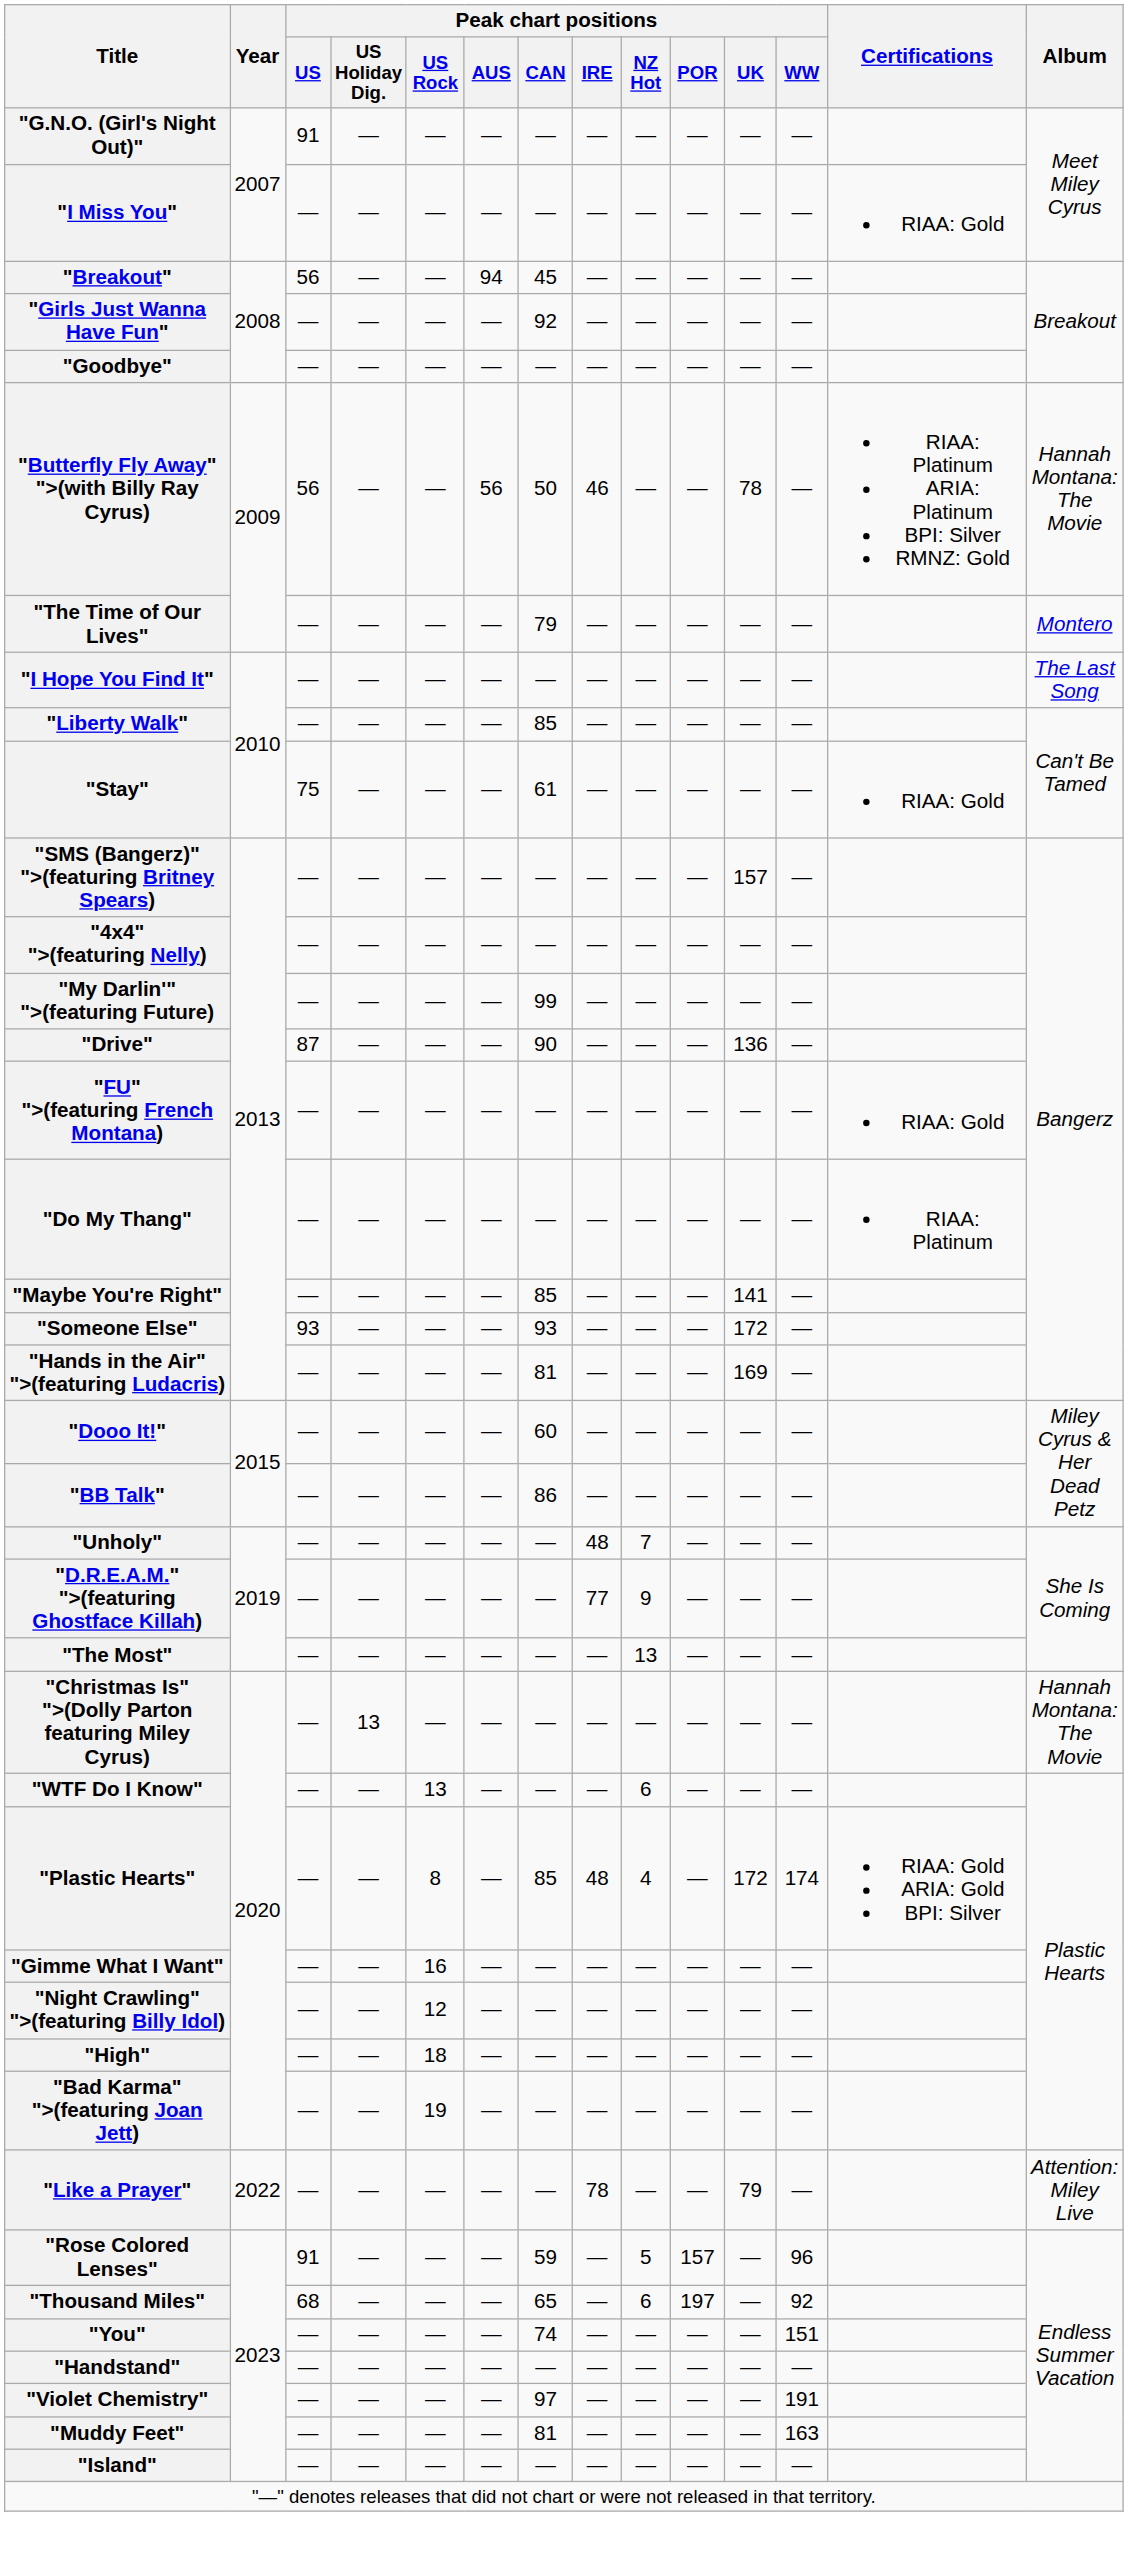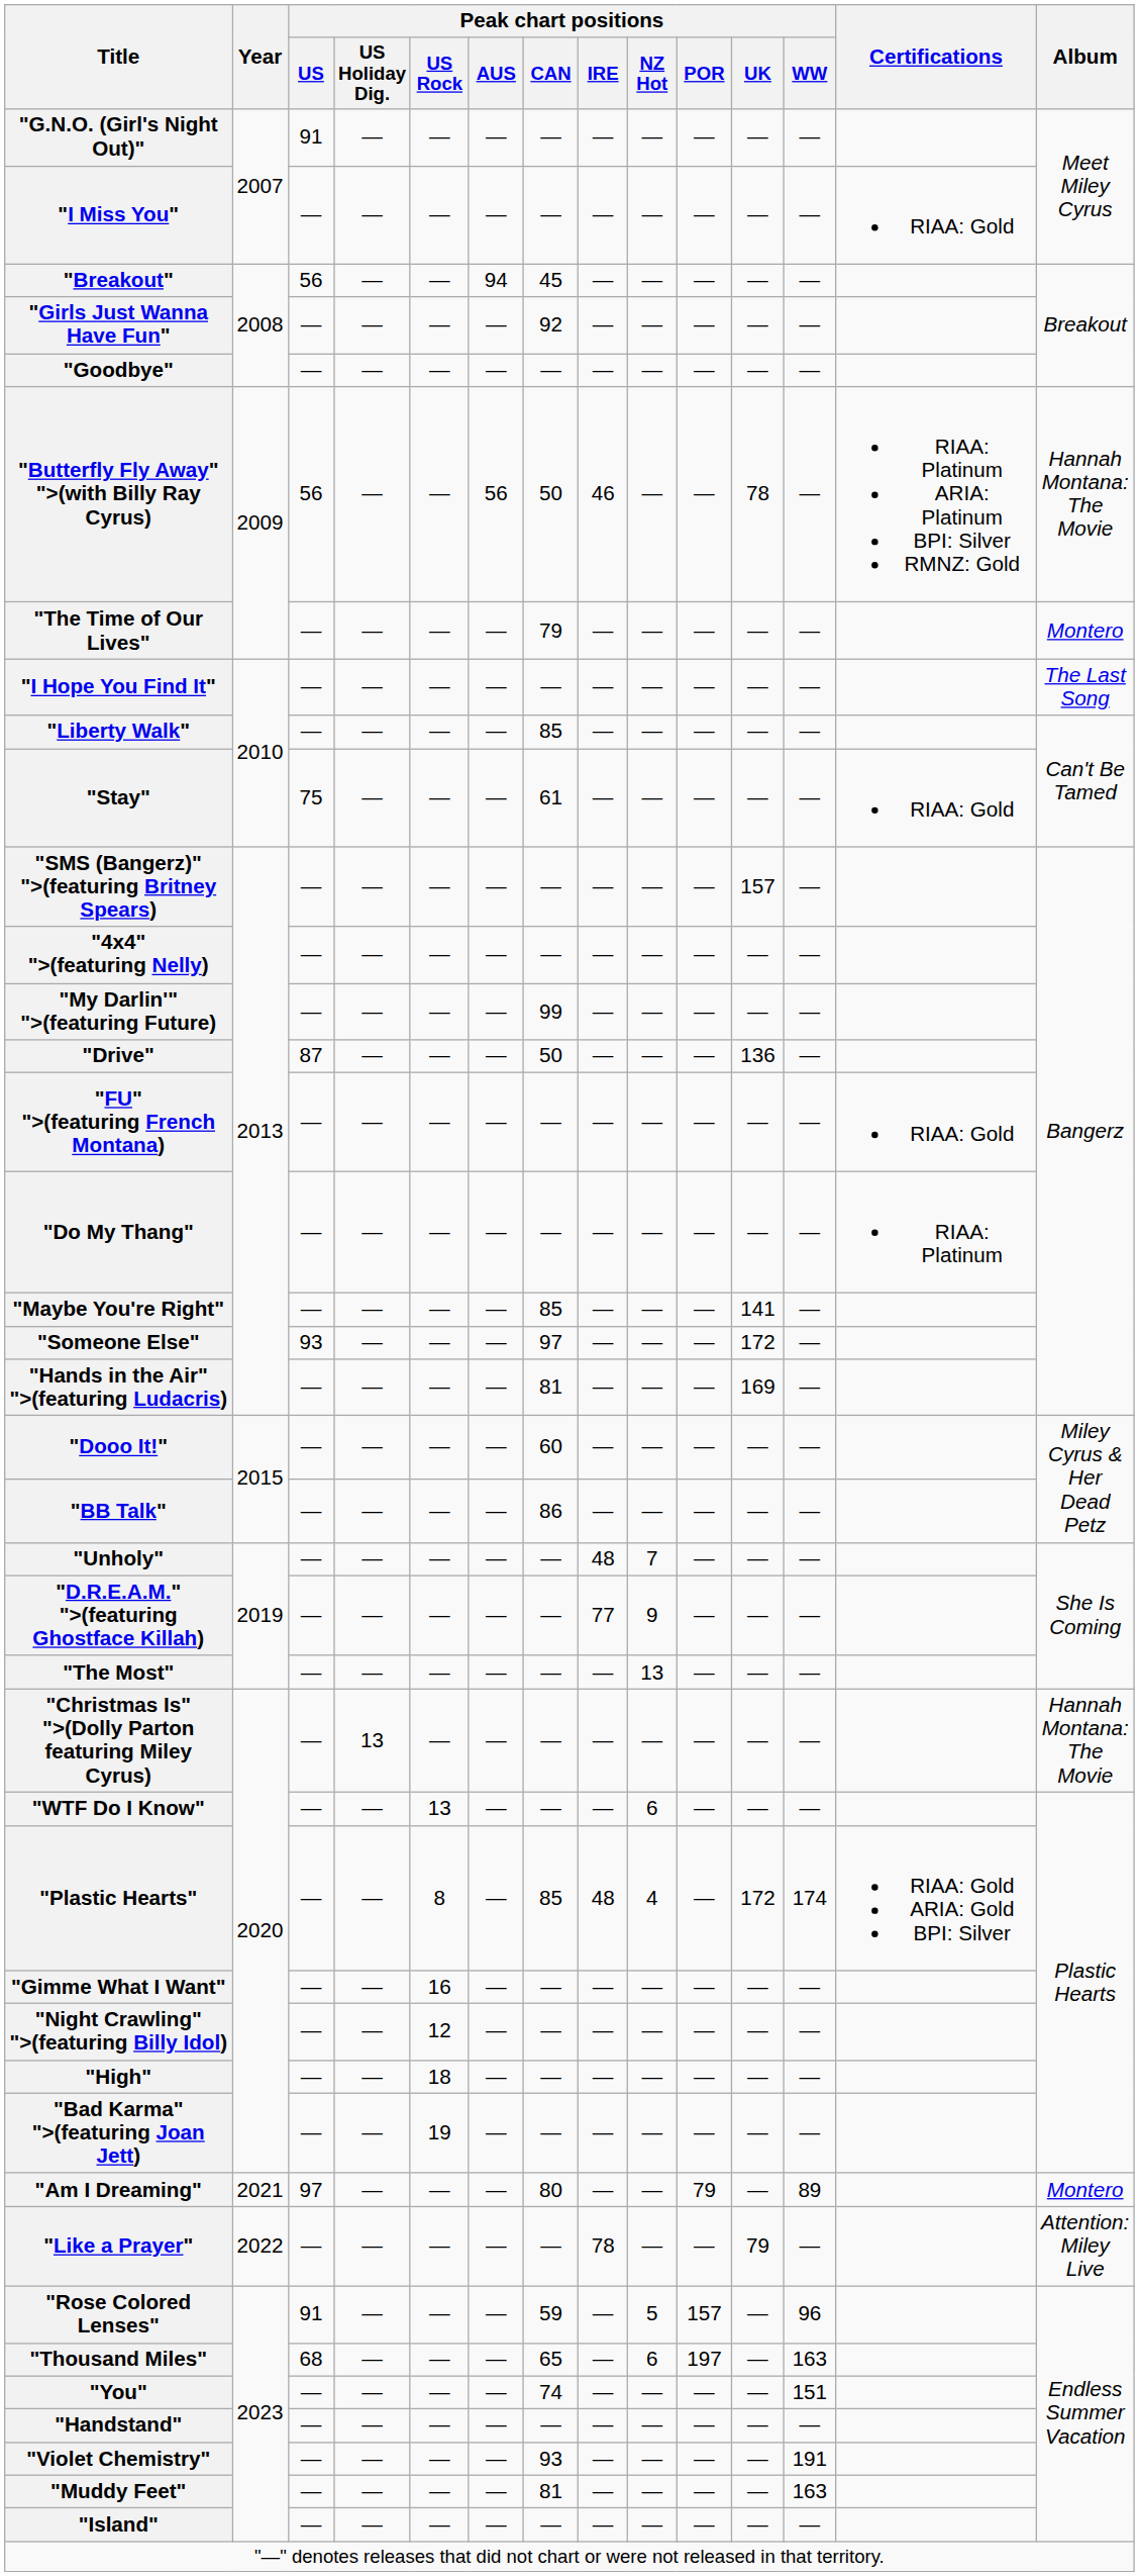"Drive" | Peak chart positions / CAN: 90 -> 50
"Someone Else" | Peak chart positions / CAN: 93 -> 97
+ row: "Am I Dreaming" | 2021 | 97 | — | — | — | 80 | — | — | 79 | — | 89 | Montero
"Thousand Miles" | Peak chart positions / WW: 92 -> 163
"Violet Chemistry" | Peak chart positions / CAN: 97 -> 93
